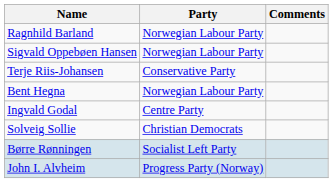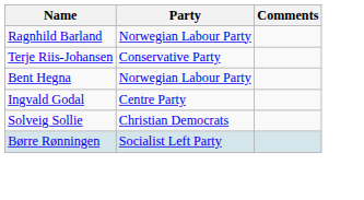- row: Sigvald Oppebøen Hansen | Norwegian Labour Party
- row: John I. Alvheim | Progress Party (Norway)
